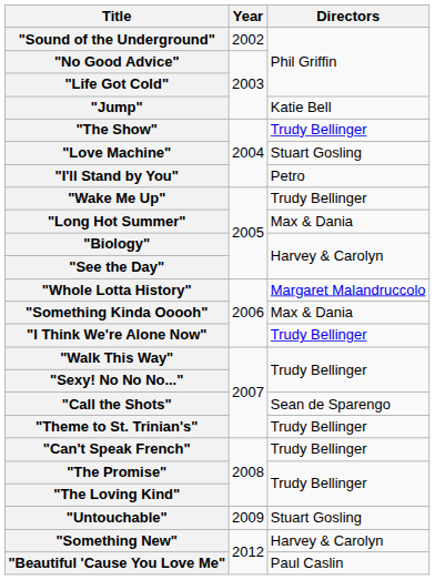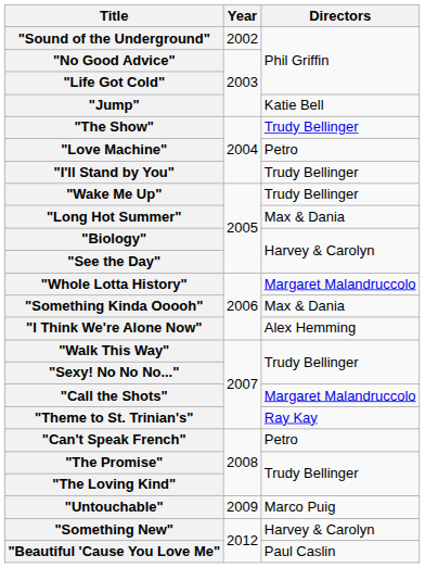"Love Machine" | Directors: Stuart Gosling -> Petro
"I'll Stand by You" | Directors: Petro -> Trudy Bellinger
"I Think We're Alone Now" | Directors: Trudy Bellinger -> Alex Hemming
"Call the Shots" | Directors: Sean de Sparengo -> Margaret Malandruccolo
"Theme to St. Trinian's" | Directors: Trudy Bellinger -> Ray Kay
"Can't Speak French" | Directors: Trudy Bellinger -> Petro
"Untouchable" | Directors: Stuart Gosling -> Marco Puig
